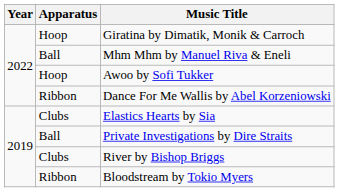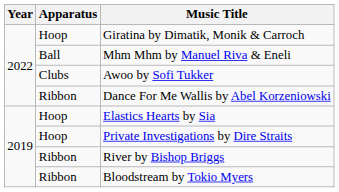Awoo by Sofi Tukker | Apparatus: Hoop -> Clubs
Elastics Hearts by Sia | Apparatus: Clubs -> Hoop
Private Investigations by Dire Straits | Apparatus: Ball -> Hoop
River by Bishop Briggs | Apparatus: Clubs -> Ribbon
